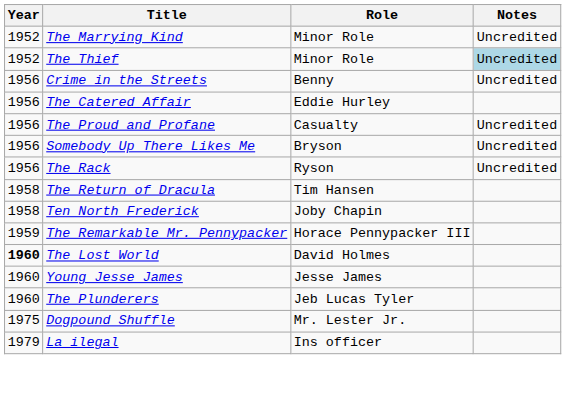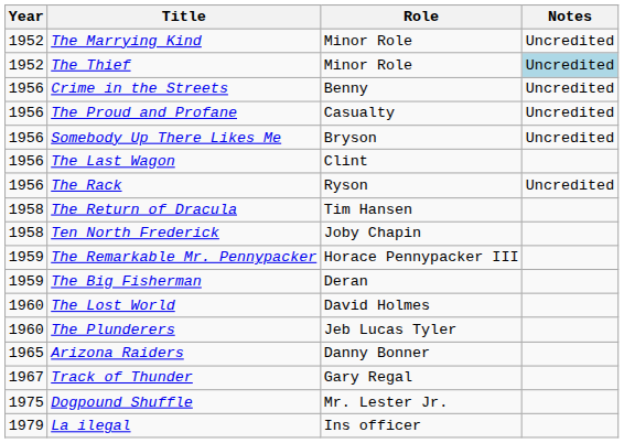- row: 1956 | The Catered Affair | Eddie Hurley
+ row: 1956 | The Last Wagon | Clint
+ row: 1959 | The Big Fisherman | Deran
The Lost World | Year: bold -> normal
- row: 1960 | Young Jesse James | Jesse James
+ row: 1965 | Arizona Raiders | Danny Bonner
+ row: 1967 | Track of Thunder | Gary Regal
